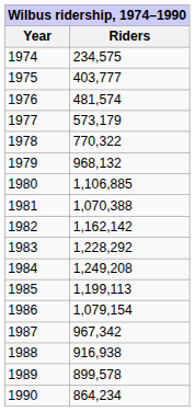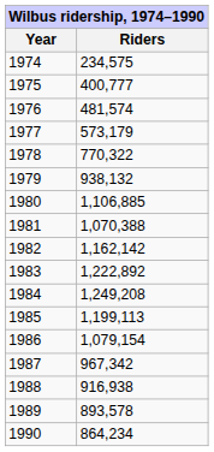1975 | Riders: 403,777 -> 400,777
1979 | Riders: 968,132 -> 938,132
1983 | Riders: 1,228,292 -> 1,222,892
1989 | Riders: 899,578 -> 893,578
